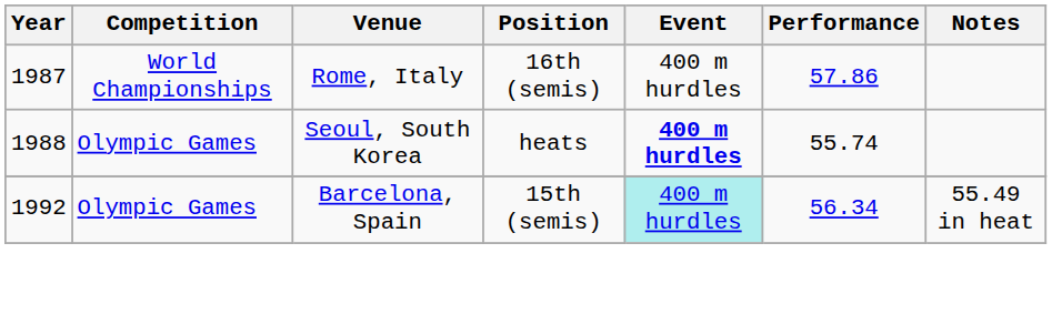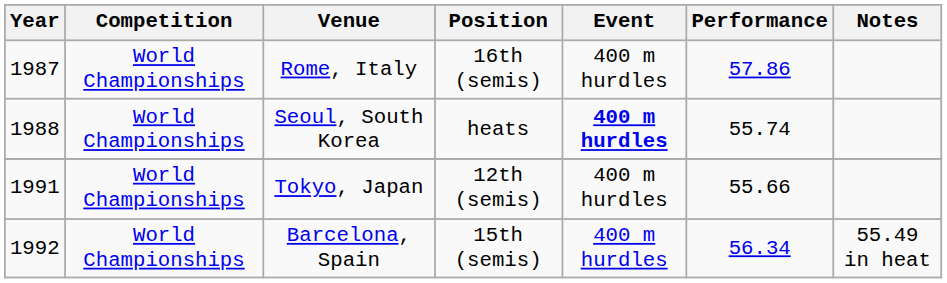Seoul, South Korea | Competition: Olympic Games -> World Championships
+ row: 1991 | World Championships | Tokyo, Japan | 12th (semis) | 400 m hurdles | 55.66
Barcelona, Spain | Competition: Olympic Games -> World Championships
Barcelona, Spain | Event: paleturquoise background -> no background
